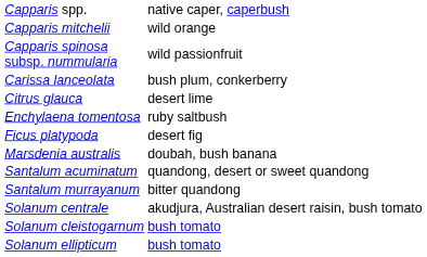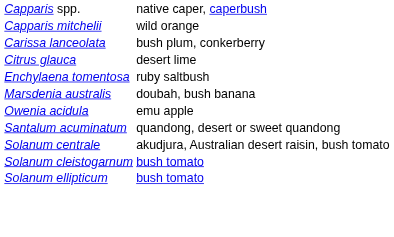- row: Capparis spinosa subsp. nummularia | wild passionfruit
- row: Ficus platypoda | desert fig
+ row: Owenia acidula | emu apple
- row: Santalum murrayanum | bitter quandong
